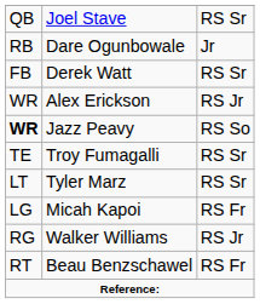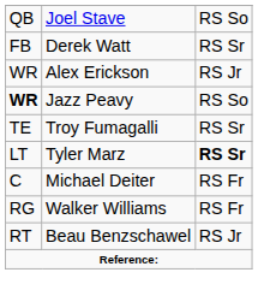Joel Stave | column 3: RS Sr -> RS So
- row: RB | Dare Ogunbowale | Jr
Tyler Marz | column 3: normal -> bold
- row: LG | Micah Kapoi | RS Fr
+ row: C | Michael Deiter | RS Fr
Walker Williams | column 3: RS Jr -> RS Fr
Beau Benzschawel | column 3: RS Fr -> RS Jr
